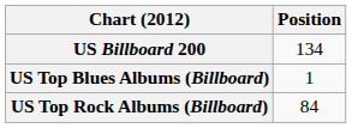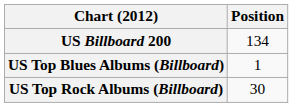US Top Rock Albums (Billboard) | Position: 84 -> 30
